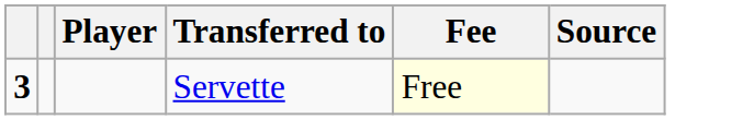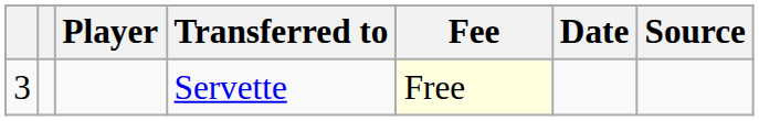+ column: Date
Servette | column 1: bold -> normal
